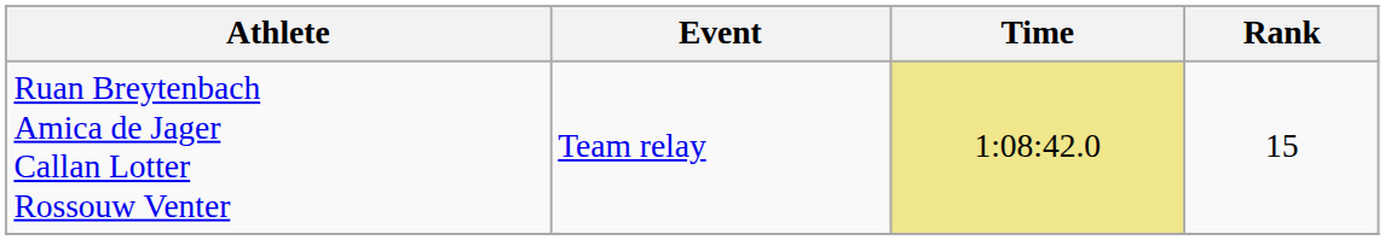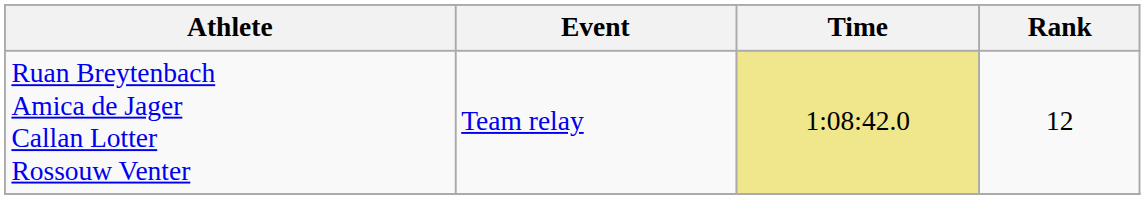Ruan Breytenbach Amica de Jager Callan Lotter Rossouw Venter | Rank: 15 -> 12
